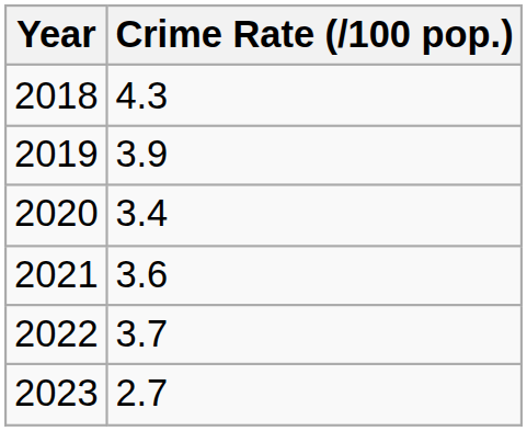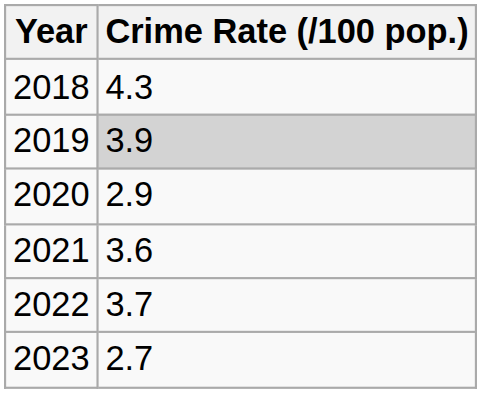2019 | Crime Rate (/100 pop.): no background -> lightgrey background
2020 | Crime Rate (/100 pop.): 3.4 -> 2.9
